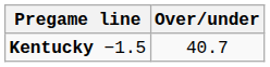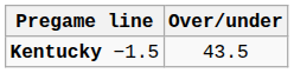Kentucky −1.5 | Over/under: 40.7 -> 43.5
